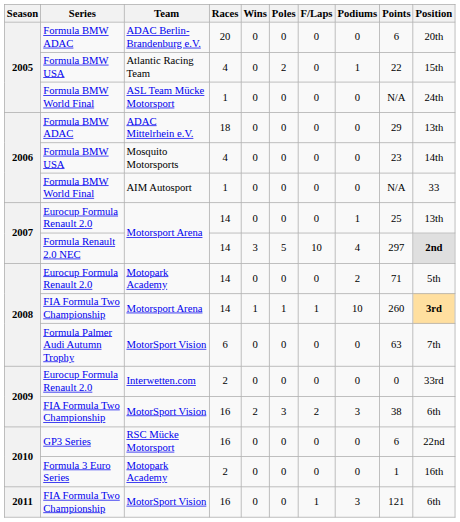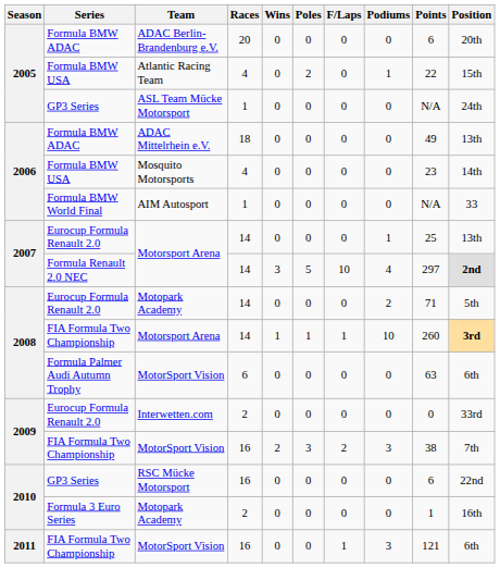ASL Team Mücke Motorsport | Series: Formula BMW World Final -> GP3 Series
ADAC Mittelrhein e.V. | Points: 29 -> 49
2008 / MotorSport Vision | Position: 7th -> 6th
2009 / MotorSport Vision | Position: 6th -> 7th
